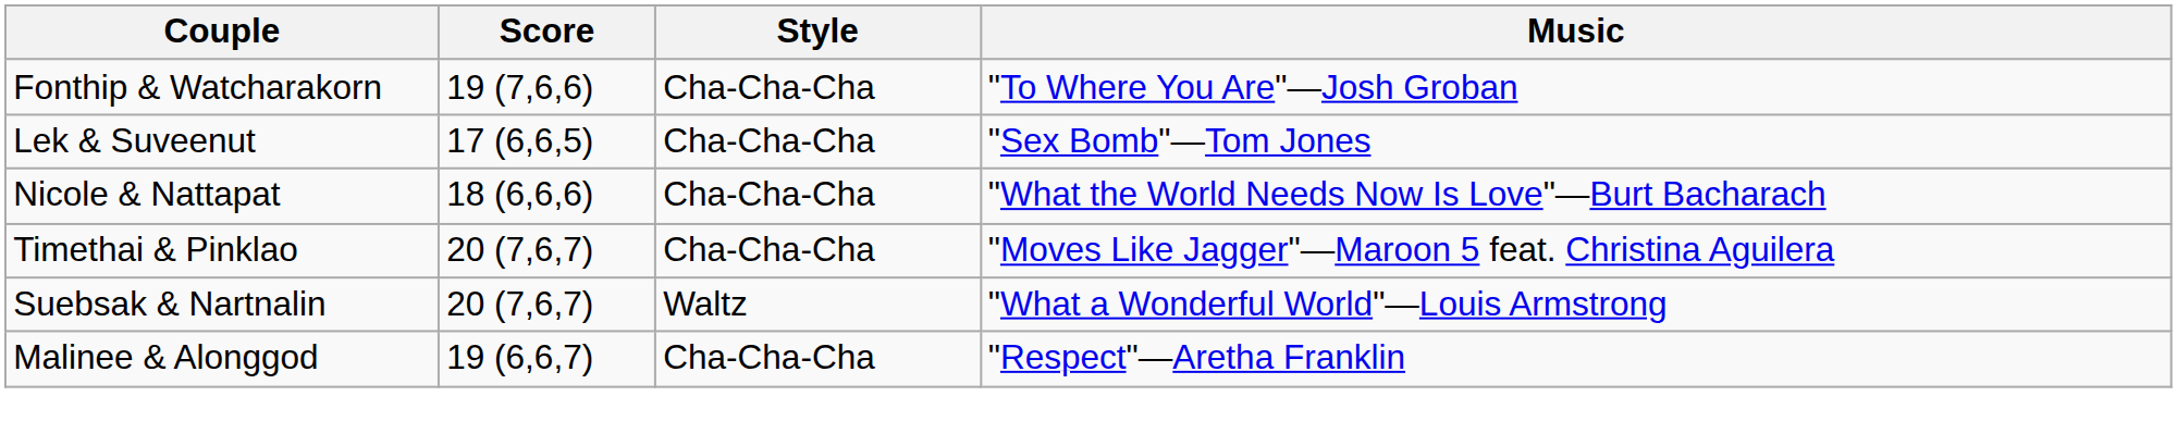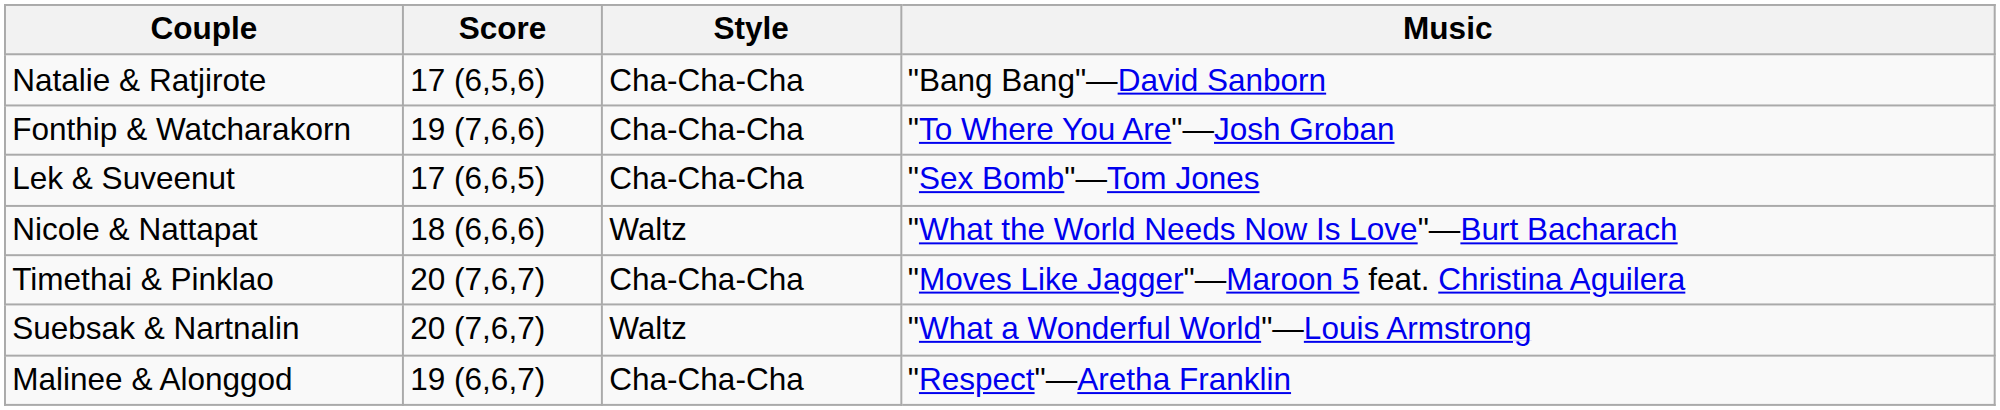+ row: Natalie & Ratjirote | 17 (6,5,6) | Cha-Cha-Cha | "Bang Bang"—David Sanborn
Nicole & Nattapat | Style: Cha-Cha-Cha -> Waltz
